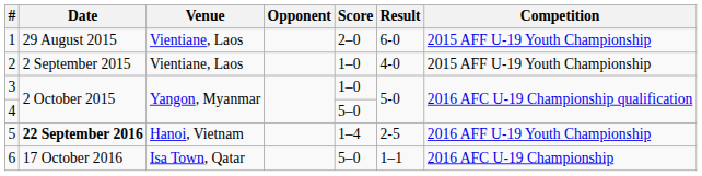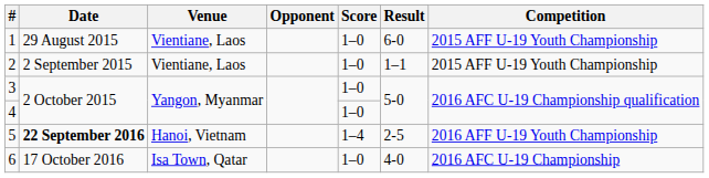1 | Score: 2–0 -> 1–0
2 | Result: 4-0 -> 1–1
4 | Score: 5–0 -> 1–0
6 | Score: 5–0 -> 1–0
6 | Result: 1–1 -> 4-0
